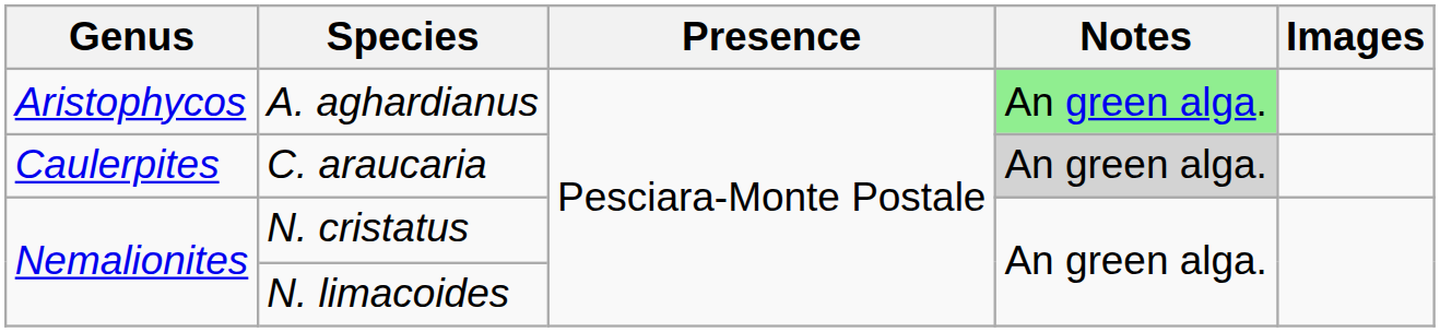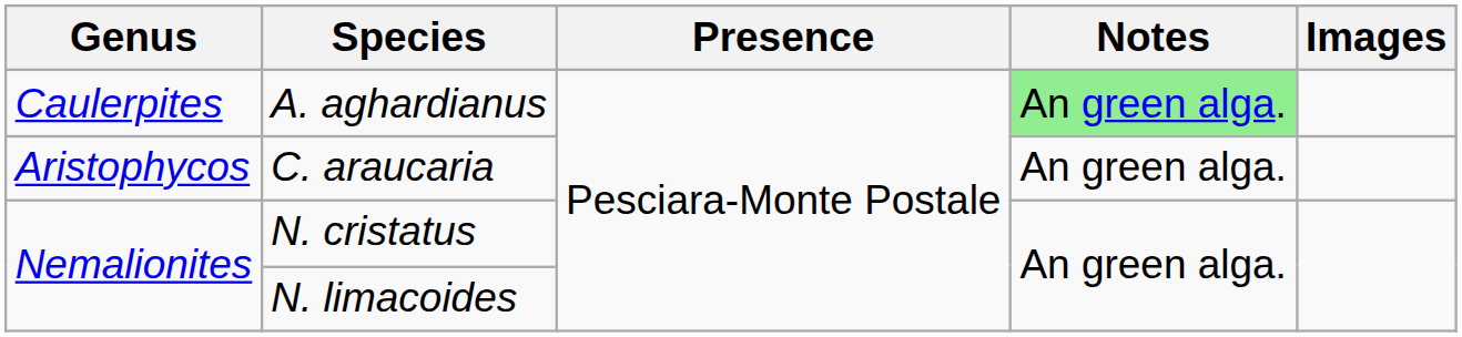A. aghardianus | Genus: Aristophycos -> Caulerpites
C. araucaria | Genus: Caulerpites -> Aristophycos
C. araucaria | Notes: lightgrey background -> no background
